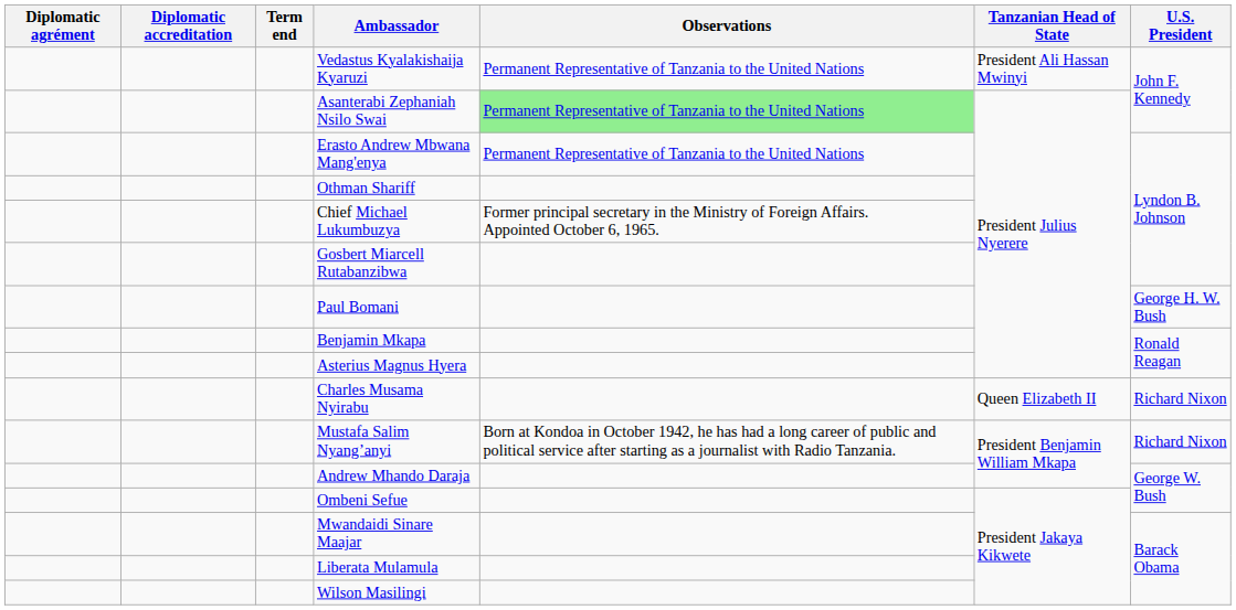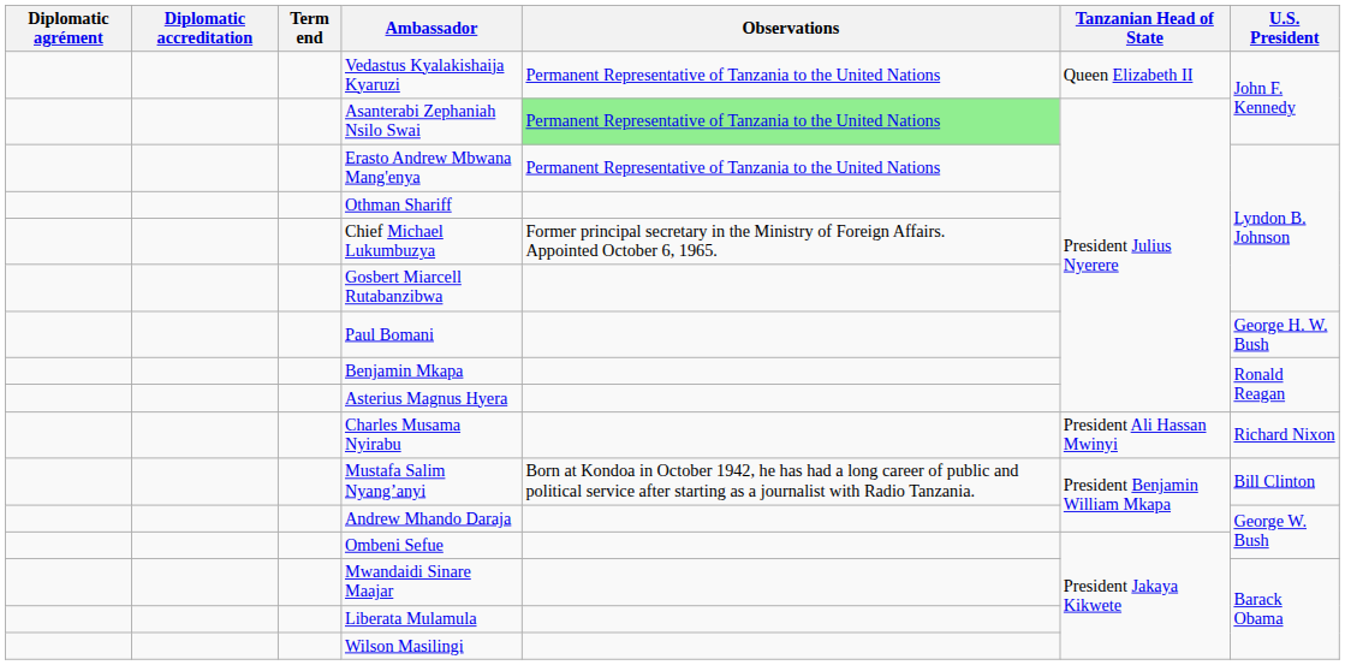Vedastus Kyalakishaija Kyaruzi | Tanzanian Head of State: President Ali Hassan Mwinyi -> Queen Elizabeth II
Charles Musama Nyirabu | Tanzanian Head of State: Queen Elizabeth II -> President Ali Hassan Mwinyi
Mustafa Salim Nyang’anyi | U.S. President: Richard Nixon -> Bill Clinton
